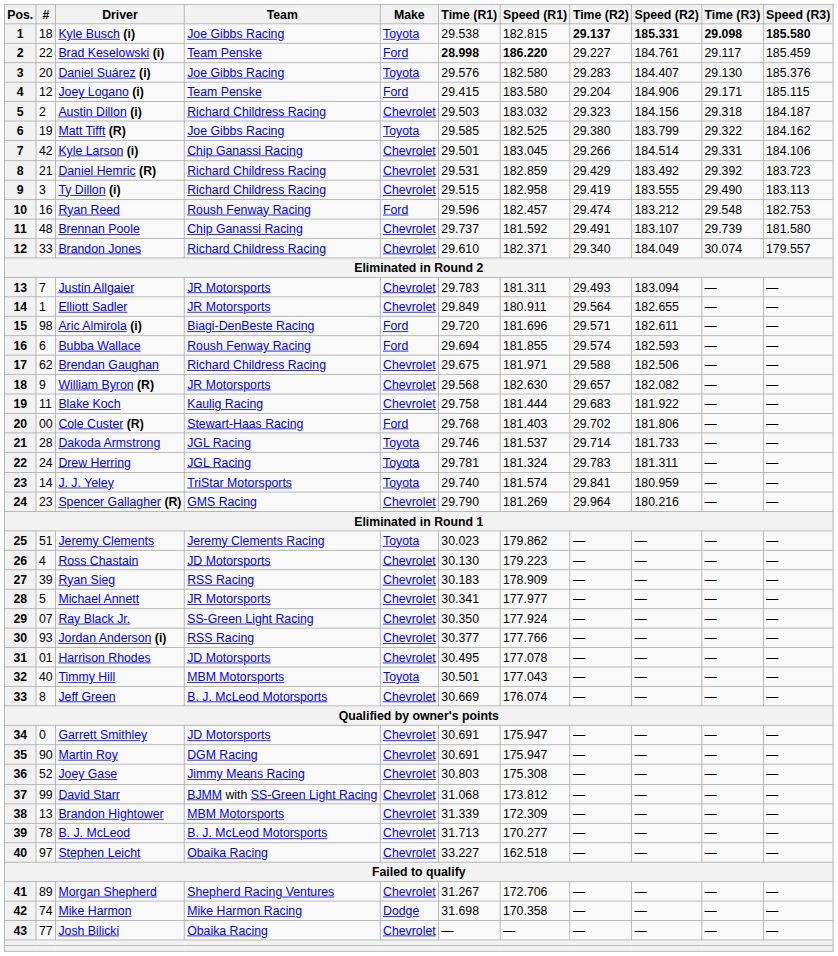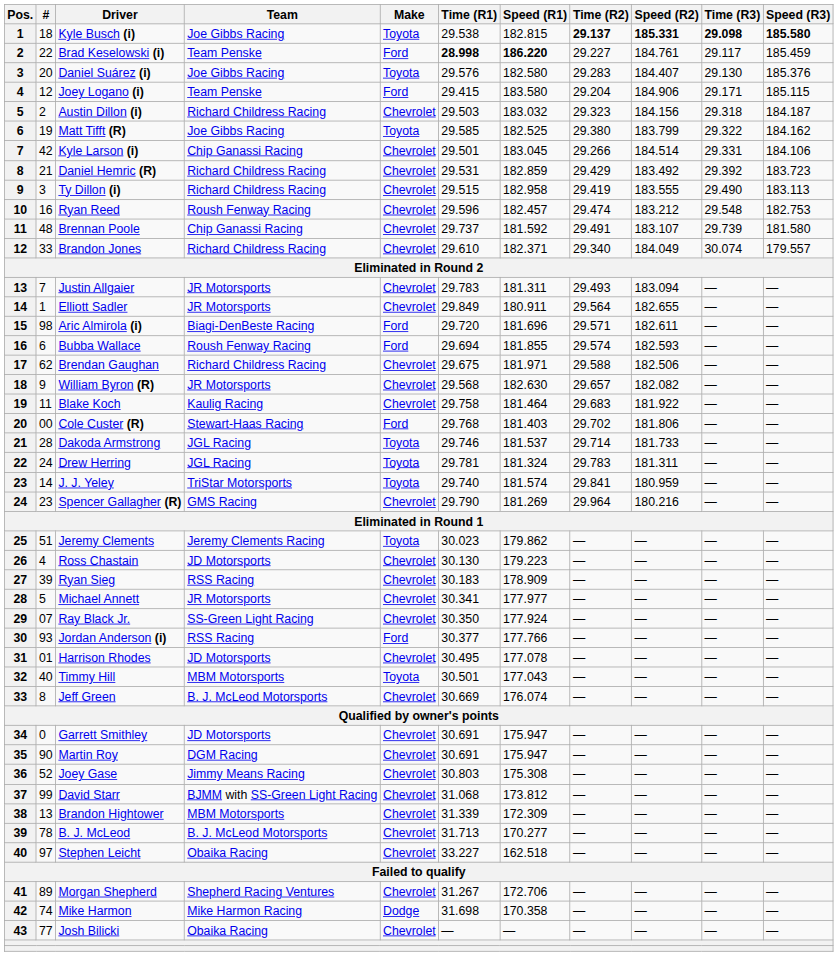Ryan Reed | Make: Ford -> Chevrolet
Blake Koch | Speed (R1): 181.444 -> 181.464
Jordan Anderson (i) | Make: Chevrolet -> Ford
